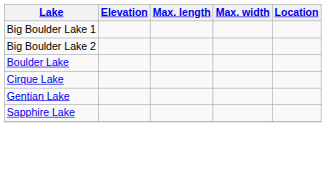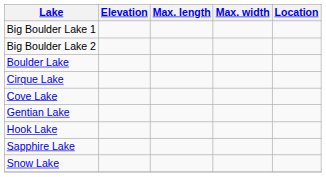+ row: Cove Lake
+ row: Hook Lake
+ row: Snow Lake
